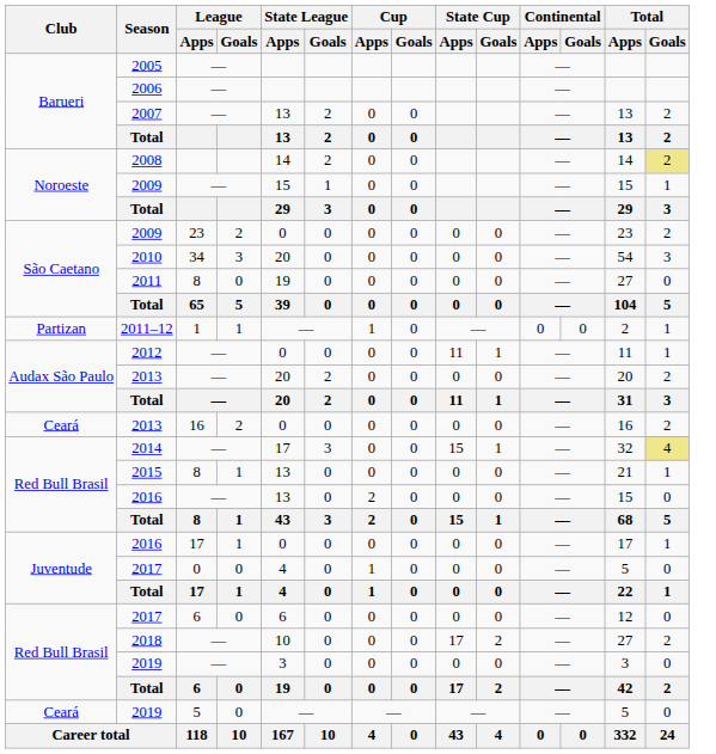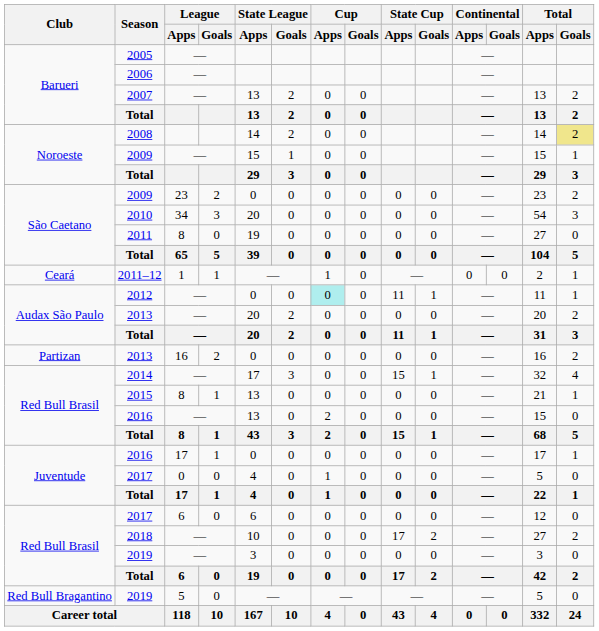2011–12 | Club: Partizan -> Ceará
2012 | Cup / Apps: no background -> paleturquoise background
2013 / 16 | Club: Ceará -> Partizan
2014 | Total / Goals: khaki background -> no background
2019 / 5 | Club: Ceará -> Red Bull Bragantino
